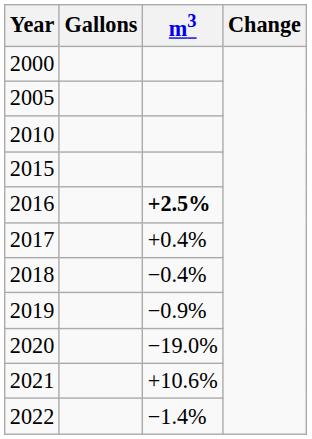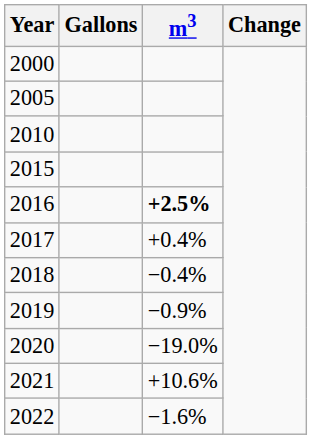2022 | m3: −1.4% -> −1.6%
